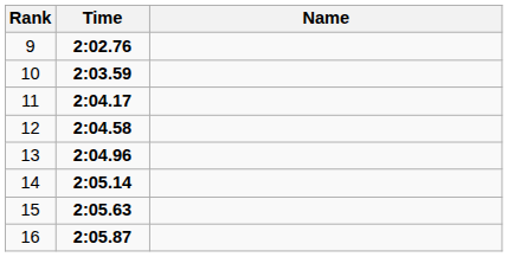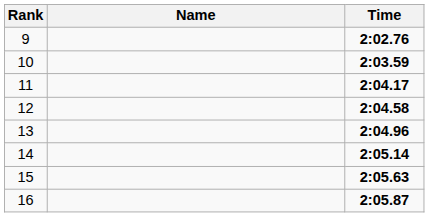columns swapped: Name <-> Time
